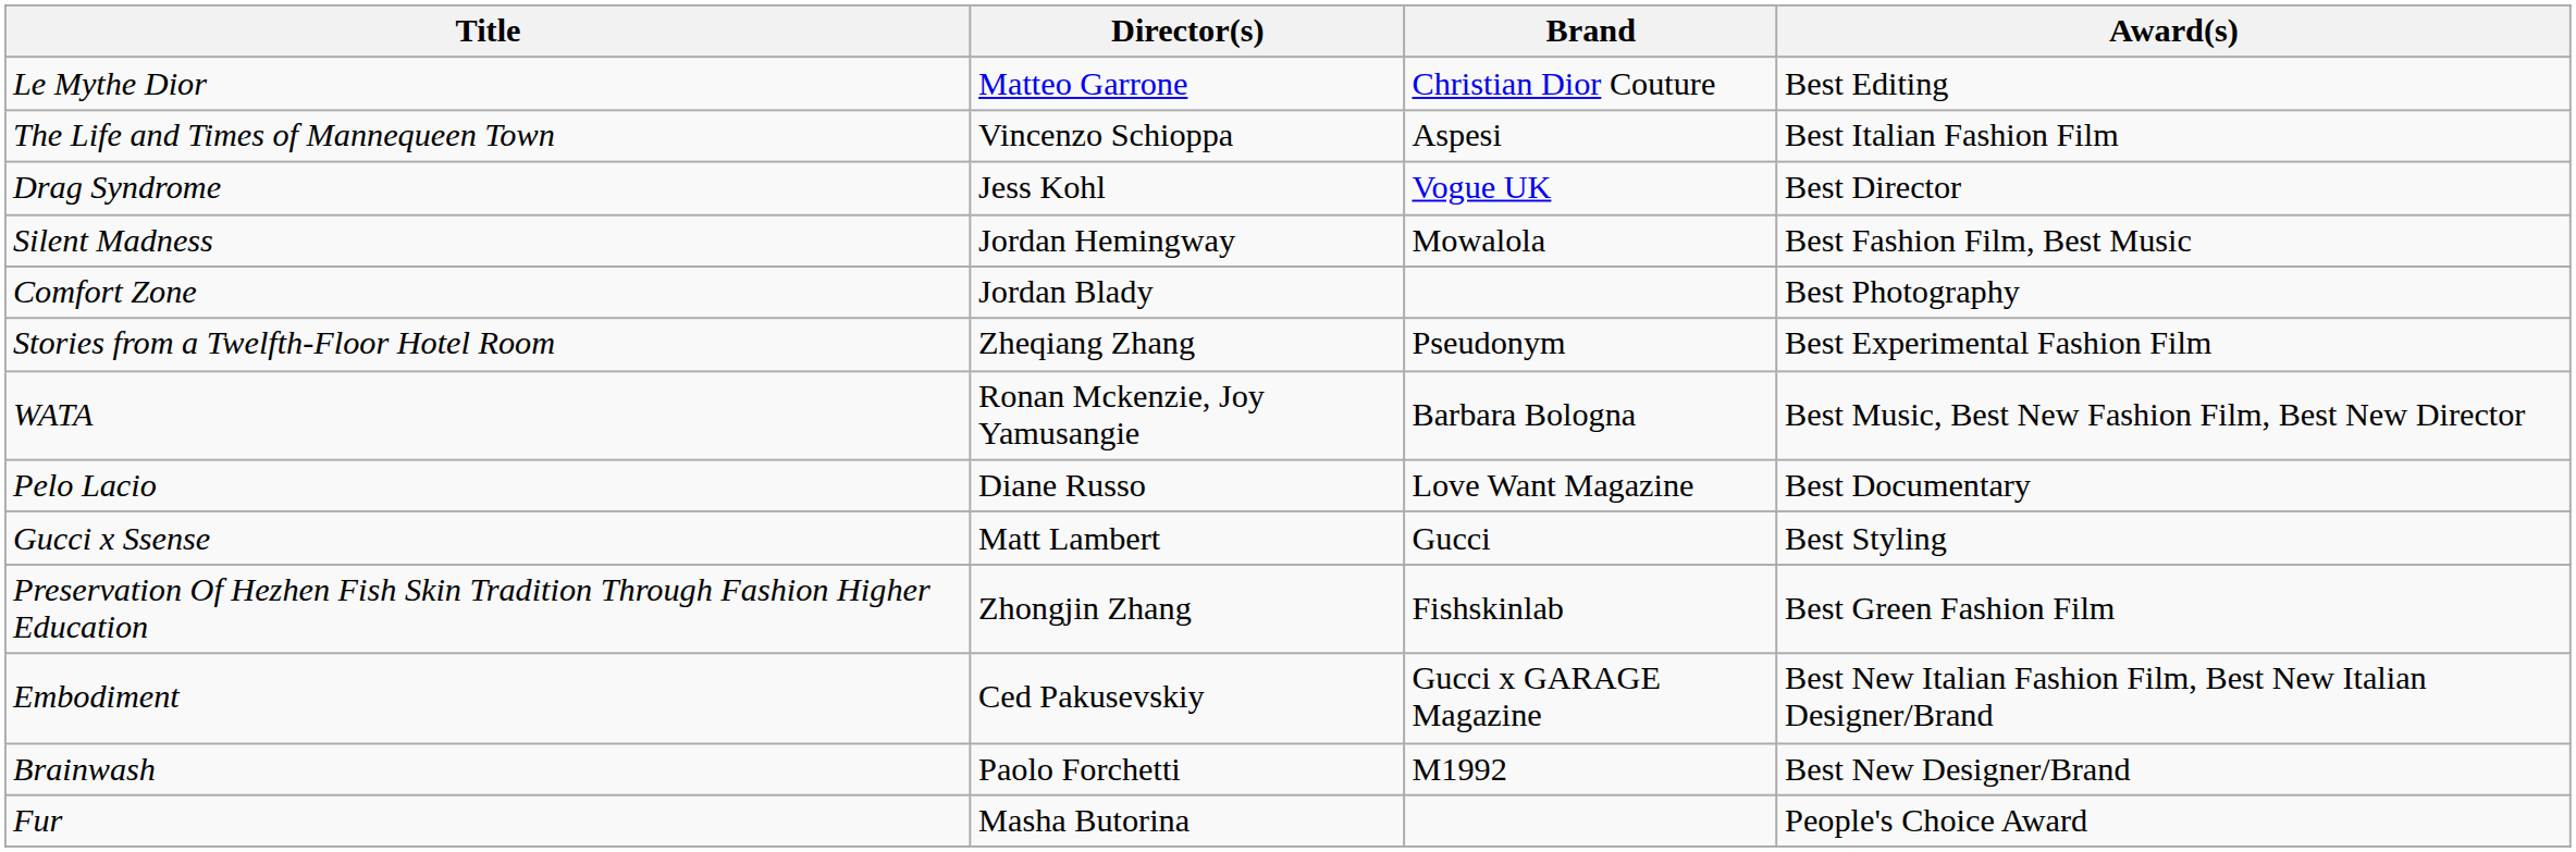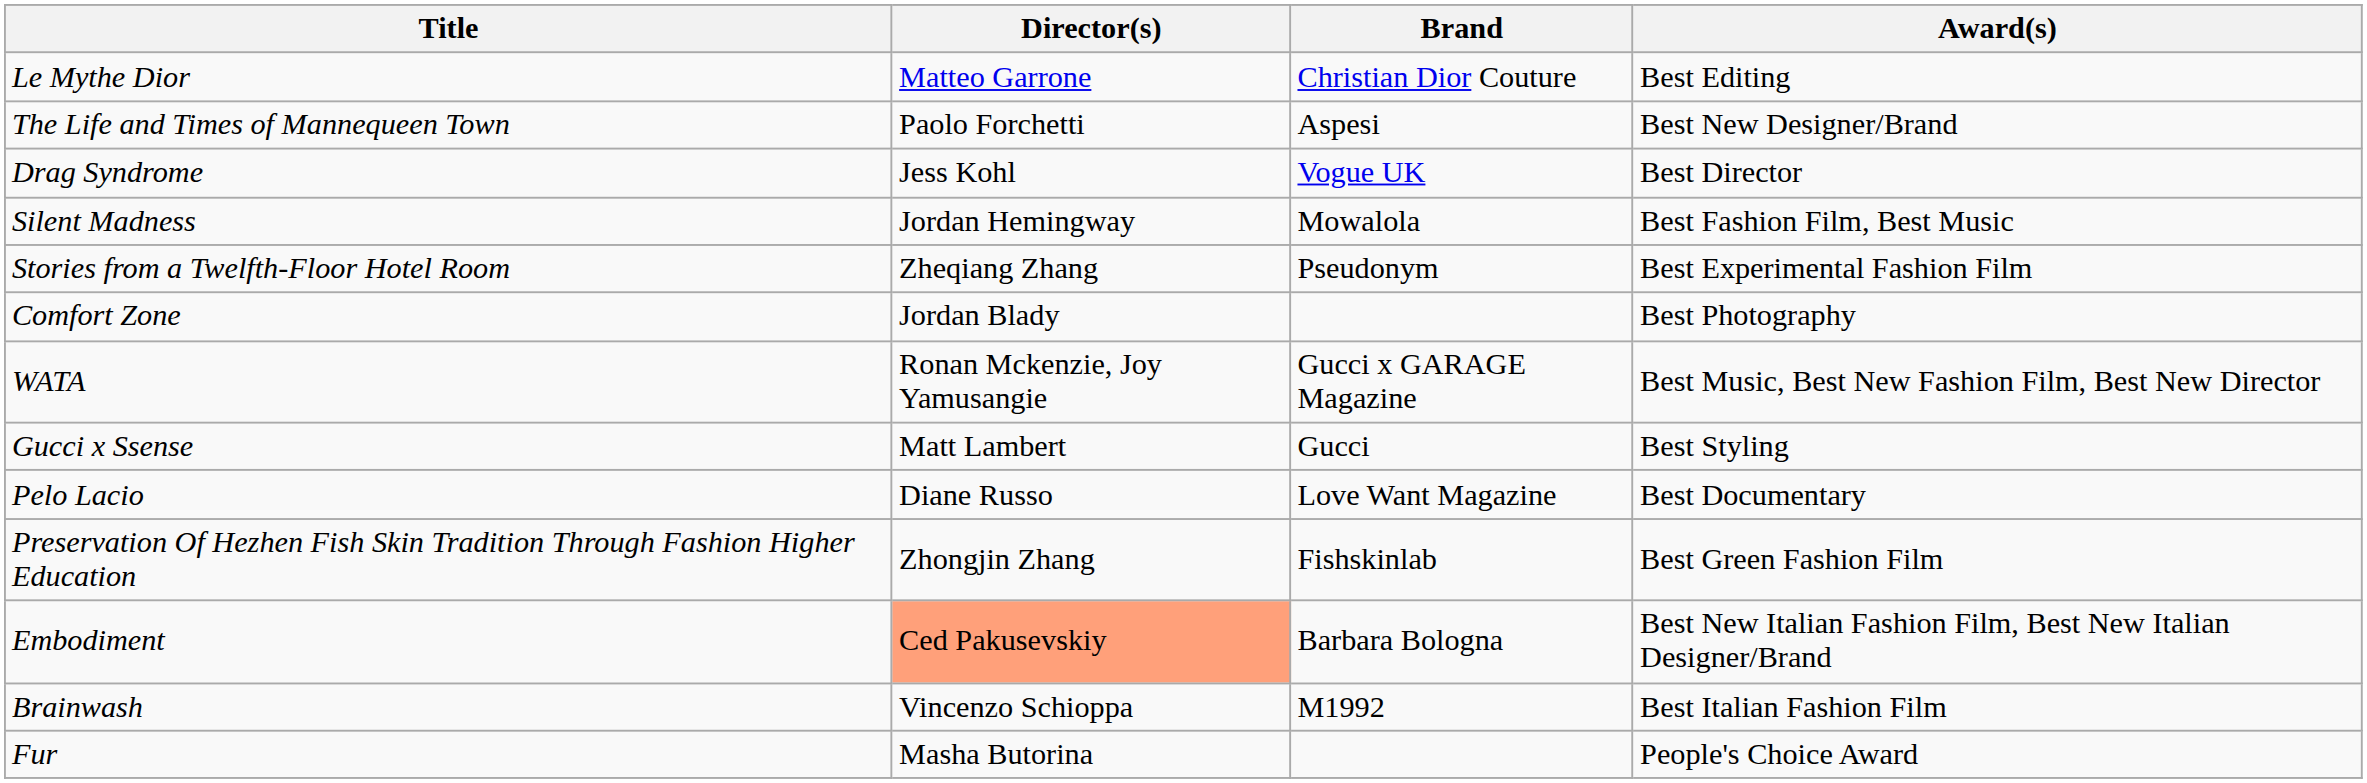The Life and Times of Mannequeen Town | Director(s): Vincenzo Schioppa -> Paolo Forchetti
The Life and Times of Mannequeen Town | Award(s): Best Italian Fashion Film -> Best New Designer/Brand
rows swapped: Comfort Zone <-> Stories from a Twelfth-Floor Hotel Room
WATA | Brand: Barbara Bologna -> Gucci x GARAGE Magazine
rows swapped: Gucci x Ssense <-> Pelo Lacio
Embodiment | Director(s): no background -> lightsalmon background
Embodiment | Brand: Gucci x GARAGE Magazine -> Barbara Bologna
Brainwash | Director(s): Paolo Forchetti -> Vincenzo Schioppa
Brainwash | Award(s): Best New Designer/Brand -> Best Italian Fashion Film
